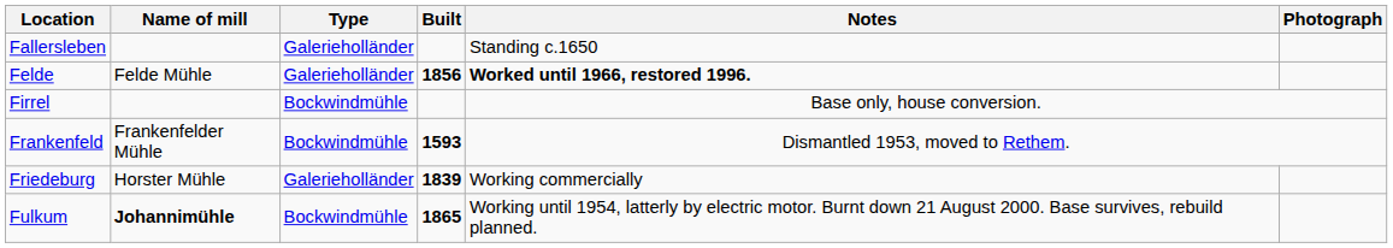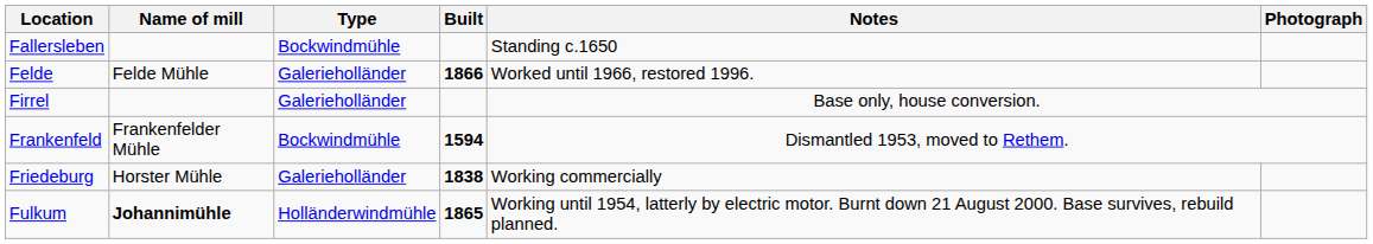Fallersleben | Type: Galerieholländer -> Bockwindmühle
Felde | Built: 1856 -> 1866
Felde | Notes: bold -> normal
Firrel | Type: Bockwindmühle -> Galerieholländer
Frankenfeld | Built: 1593 -> 1594
Friedeburg | Built: 1839 -> 1838
Fulkum | Type: Bockwindmühle -> Holländerwindmühle
